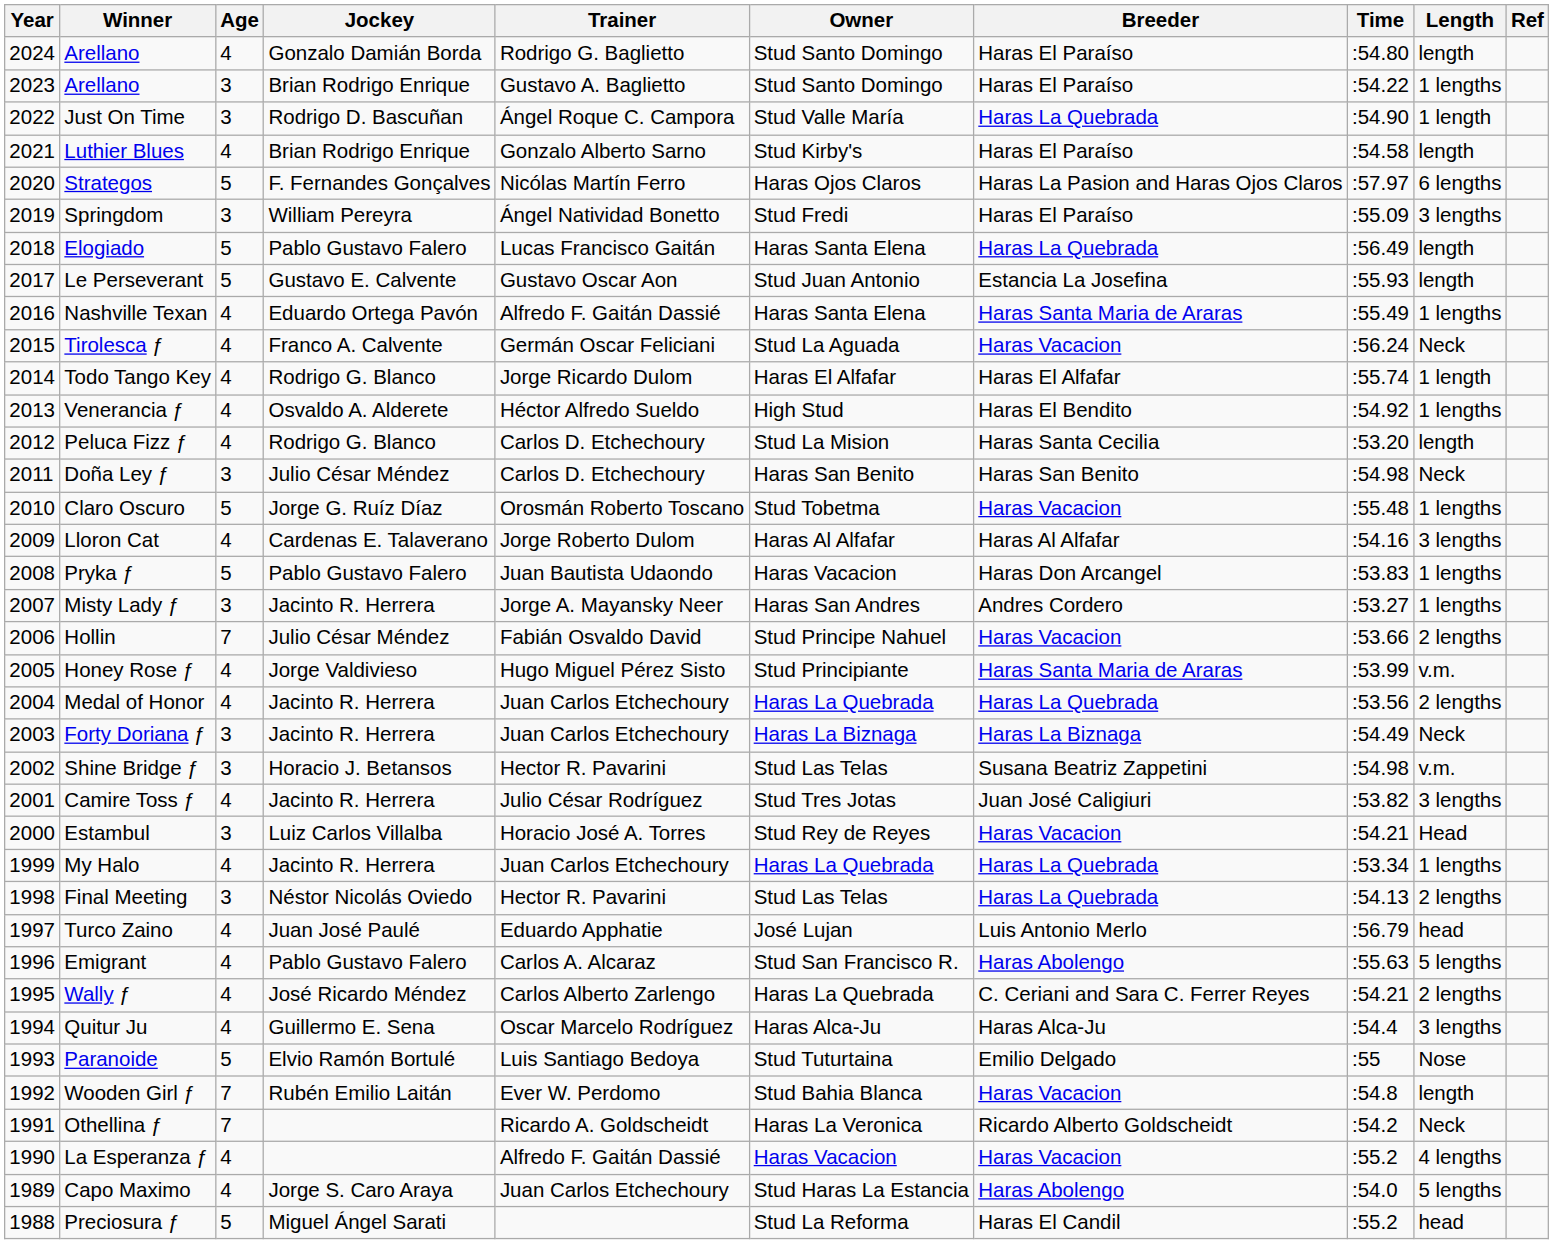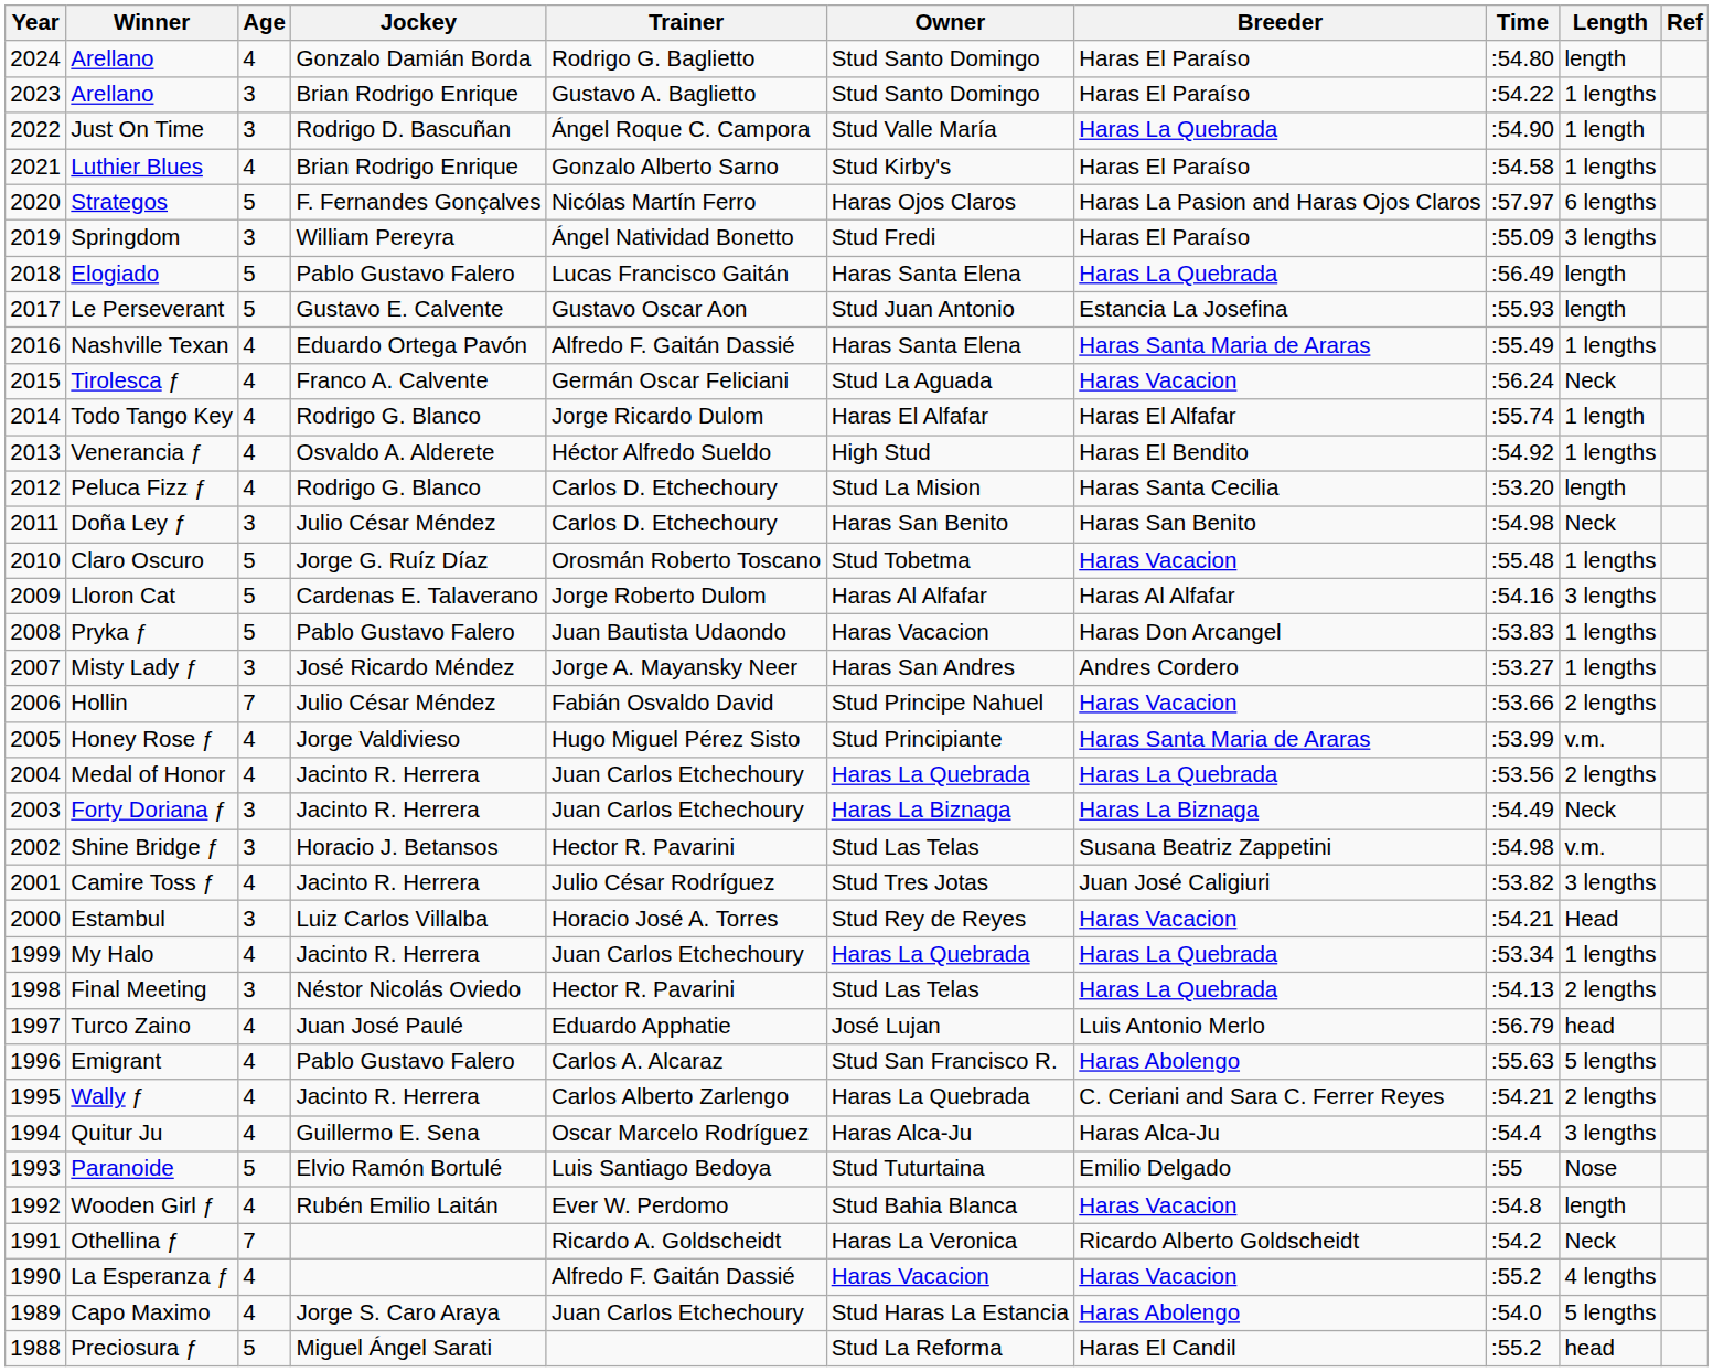Luthier Blues | Length: length -> 1 lengths
Lloron Cat | Age: 4 -> 5
Misty Lady ƒ | Jockey: Jacinto R. Herrera -> José Ricardo Méndez
Wally ƒ | Jockey: José Ricardo Méndez -> Jacinto R. Herrera
Wooden Girl ƒ | Age: 7 -> 4
